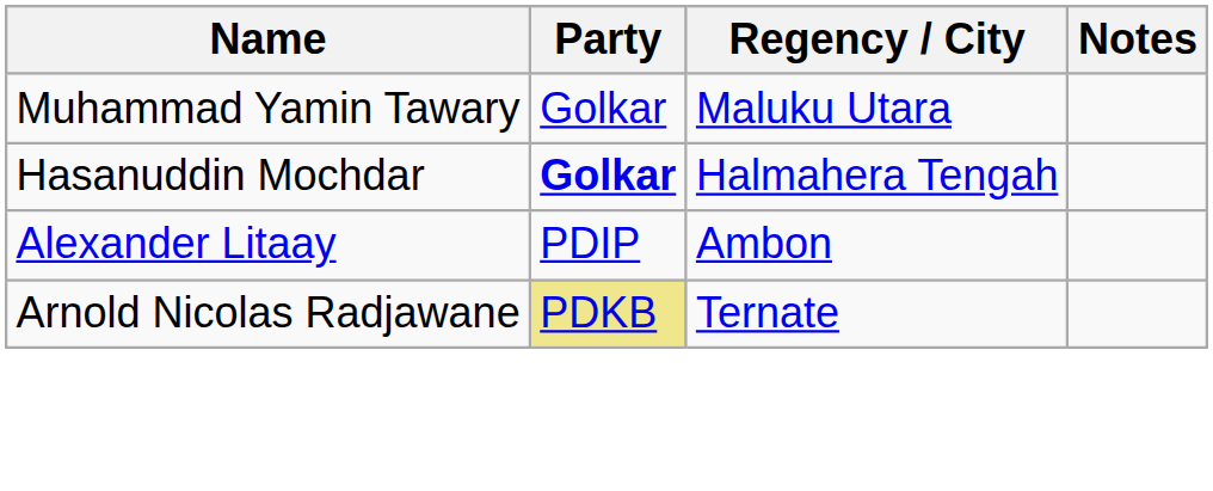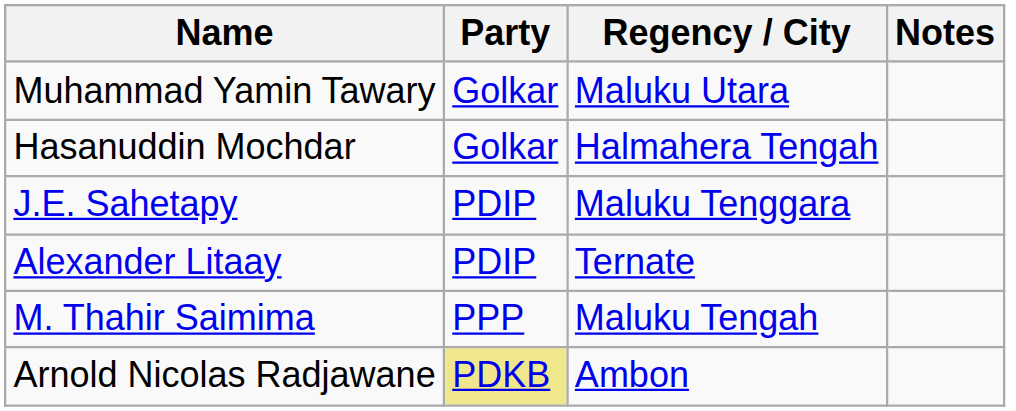Hasanuddin Mochdar | Party: bold -> normal
+ row: J.E. Sahetapy | PDIP | Maluku Tenggara
Alexander Litaay | Regency / City: Ambon -> Ternate
+ row: M. Thahir Saimima | PPP | Maluku Tengah
Arnold Nicolas Radjawane | Regency / City: Ternate -> Ambon
